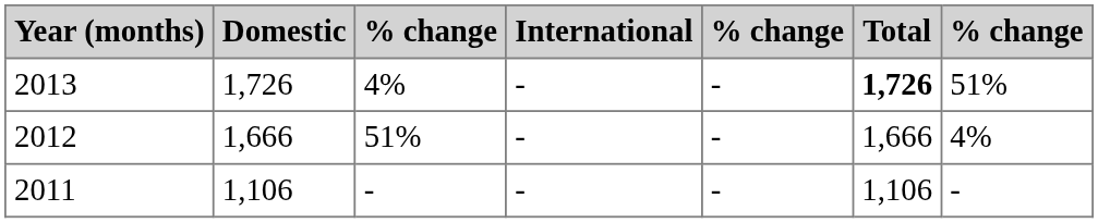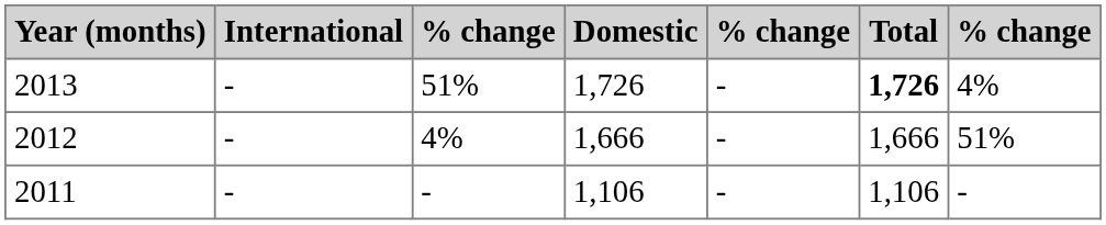columns swapped: Domestic <-> International
2013 | column 3: 4% -> 51%
2013 | column 7: 51% -> 4%
2012 | column 3: 51% -> 4%
2012 | column 7: 4% -> 51%
